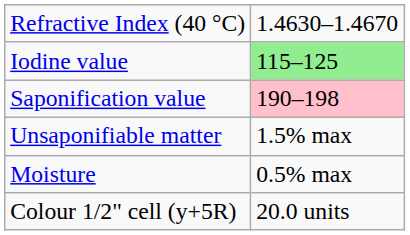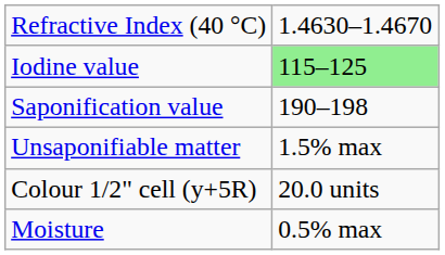Saponification value | column 2: pink background -> no background
rows swapped: Moisture <-> Colour 1/2" cell (y+5R)
